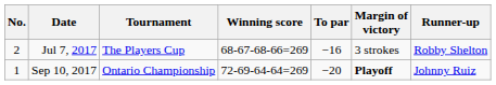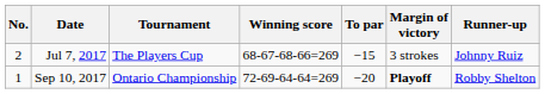Jul 7, 2017 | To par: −16 -> −15
Jul 7, 2017 | Runner-up: Robby Shelton -> Johnny Ruiz
Sep 10, 2017 | Runner-up: Johnny Ruiz -> Robby Shelton
